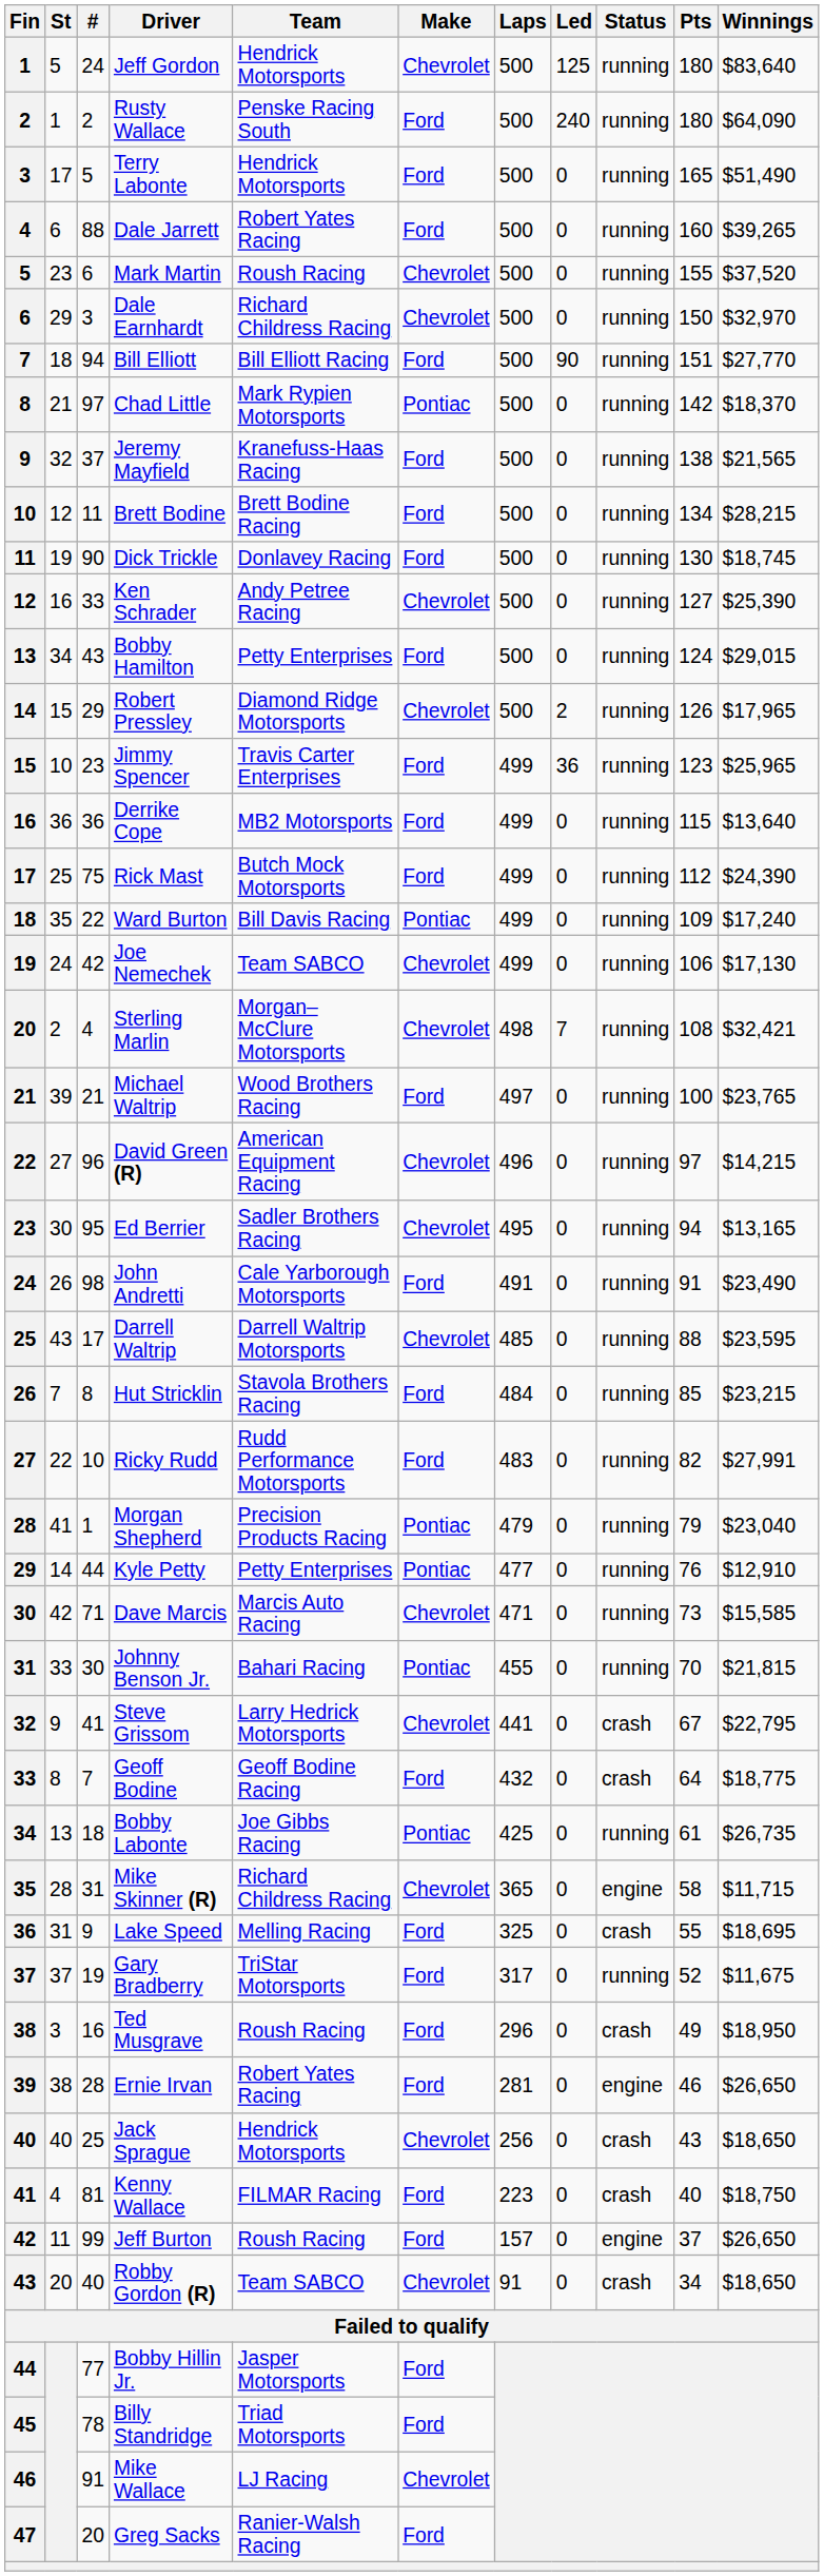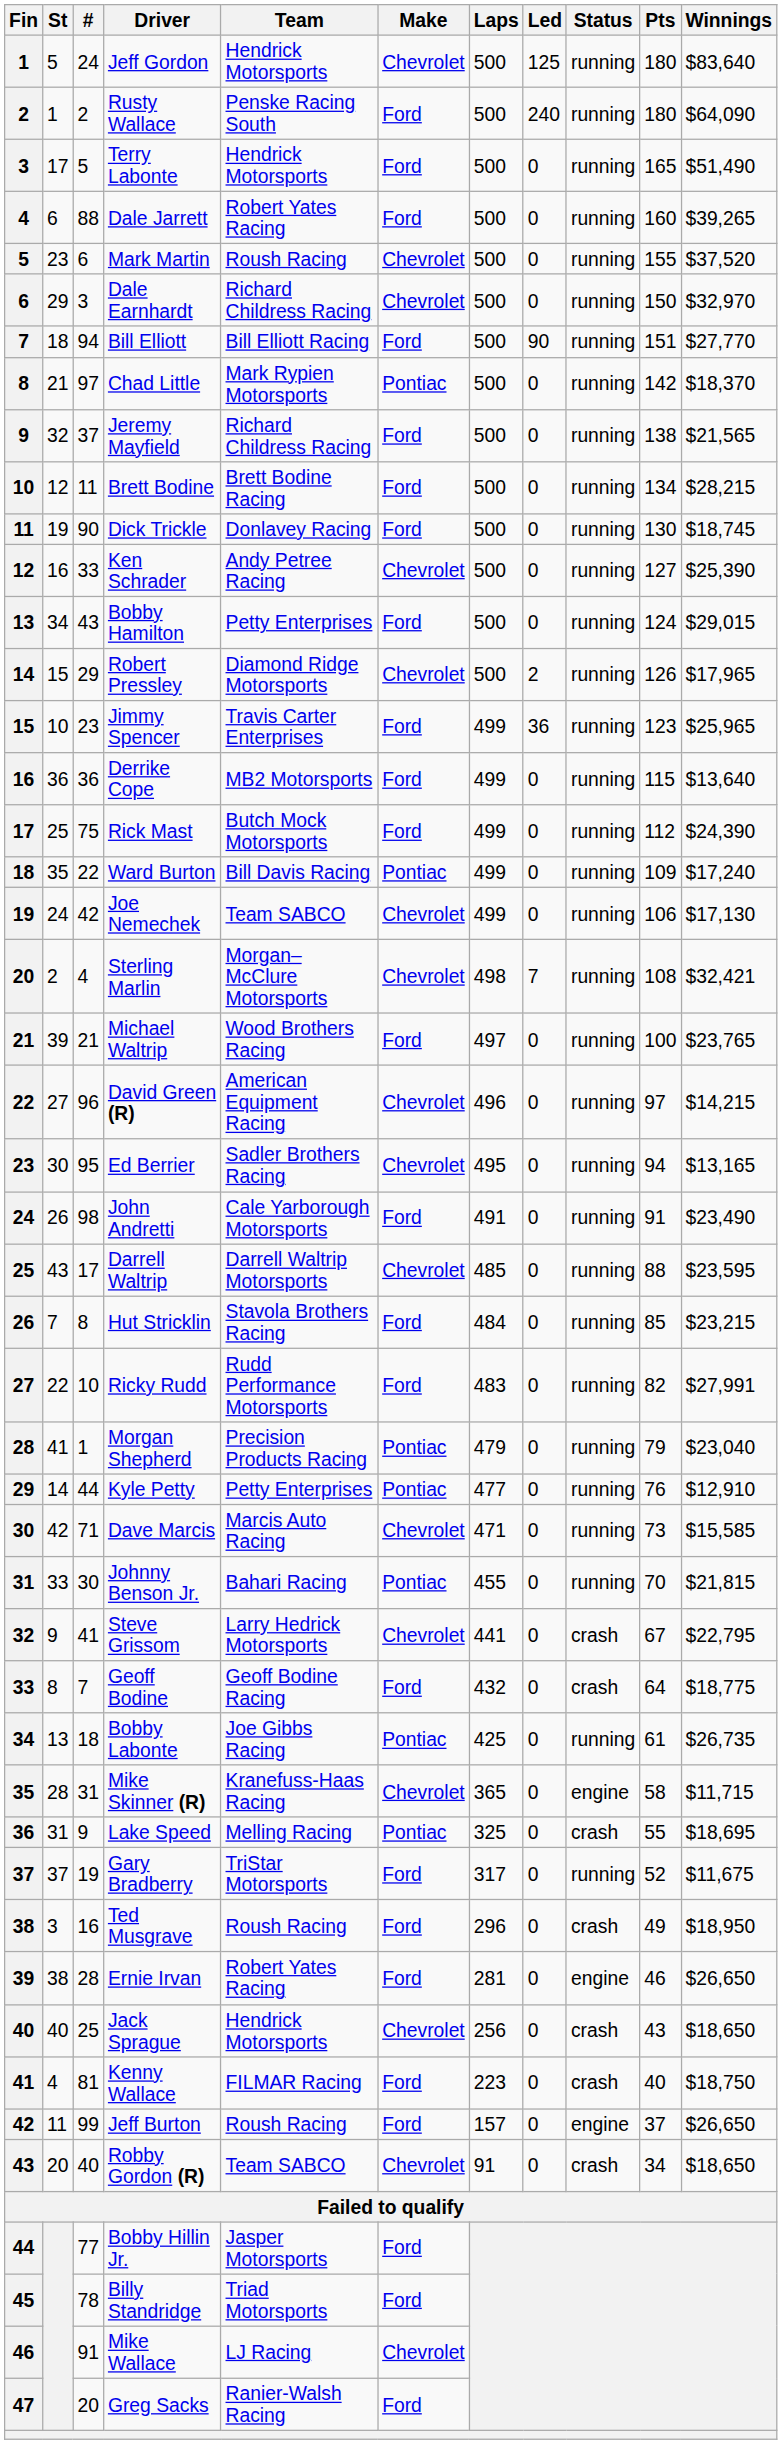Jeremy Mayfield | Team: Kranefuss-Haas Racing -> Richard Childress Racing
Mike Skinner (R) | Team: Richard Childress Racing -> Kranefuss-Haas Racing
Lake Speed | Make: Ford -> Pontiac
